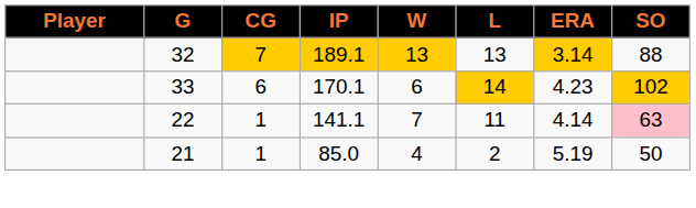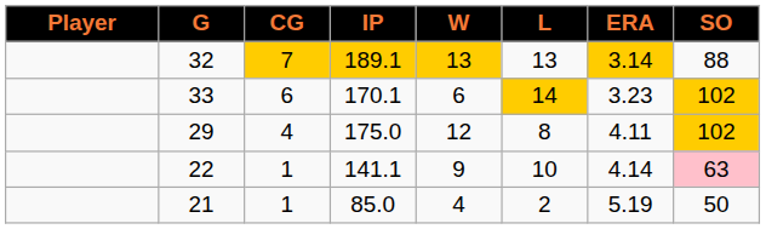170.1 | ERA: 4.23 -> 3.23
+ row: 29 | 4 | 175.0 | 12 | 8 | 4.11 | 102
141.1 | W: 7 -> 9
141.1 | L: 11 -> 10
